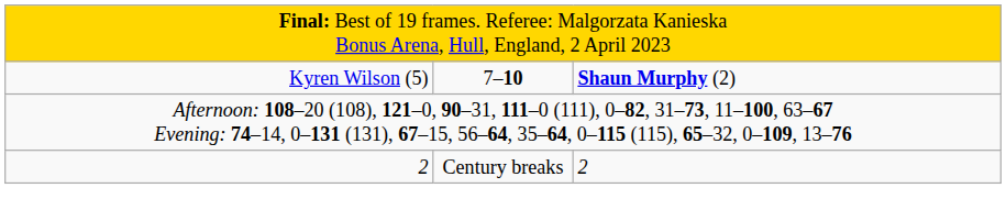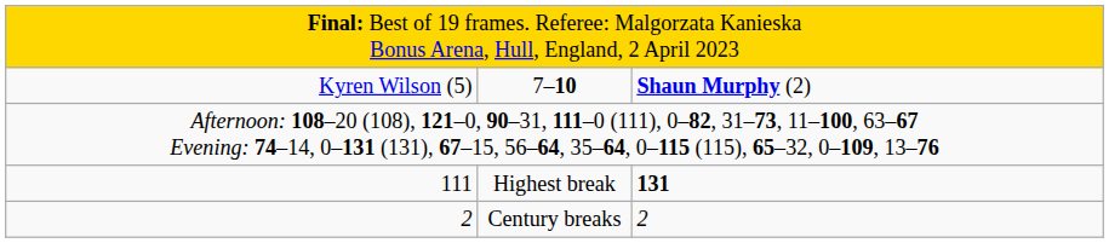+ row: 111 | Highest break | 131
